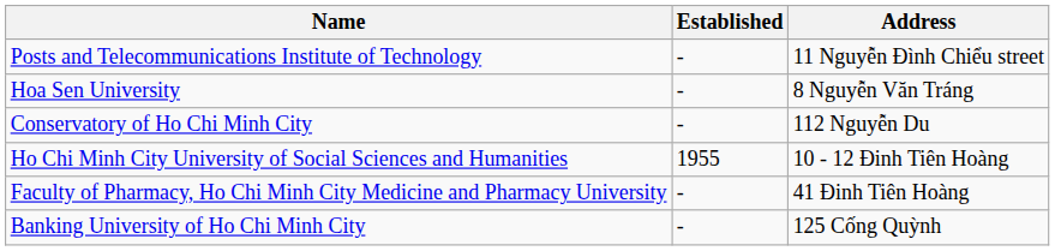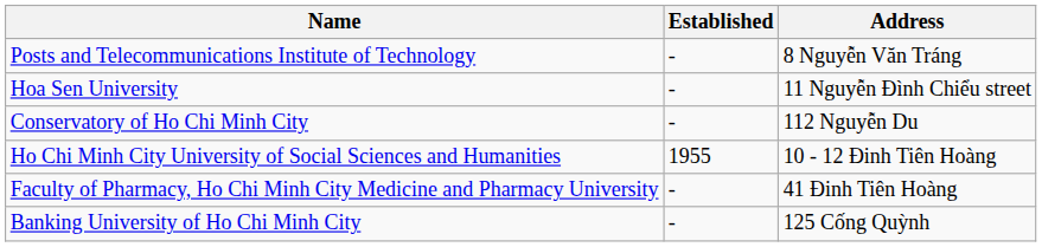Posts and Telecommunications Institute of Technology | Address: 11 Nguyễn Đình Chiểu street -> 8 Nguyễn Văn Tráng
Hoa Sen University | Address: 8 Nguyễn Văn Tráng -> 11 Nguyễn Đình Chiểu street
